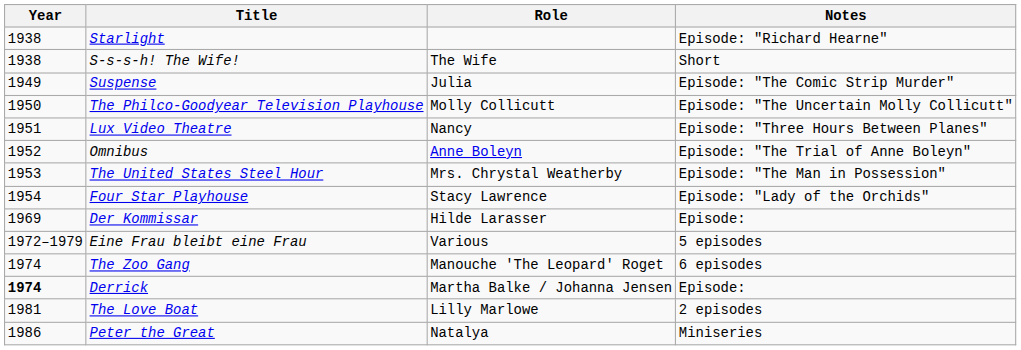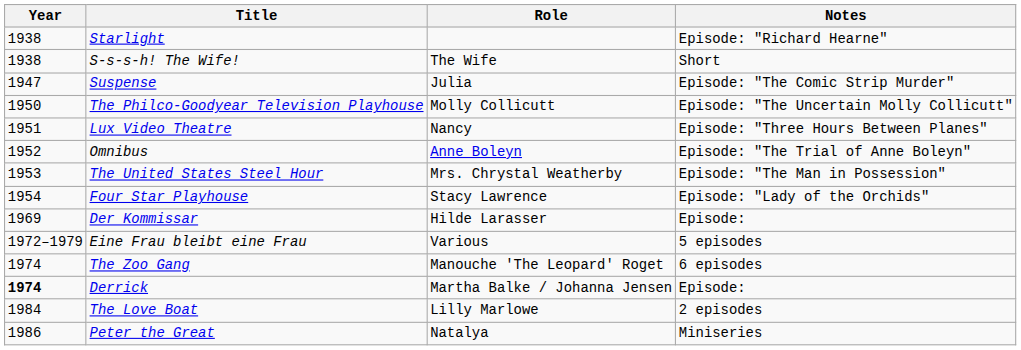Suspense | Year: 1949 -> 1947
The Love Boat | Year: 1981 -> 1984
